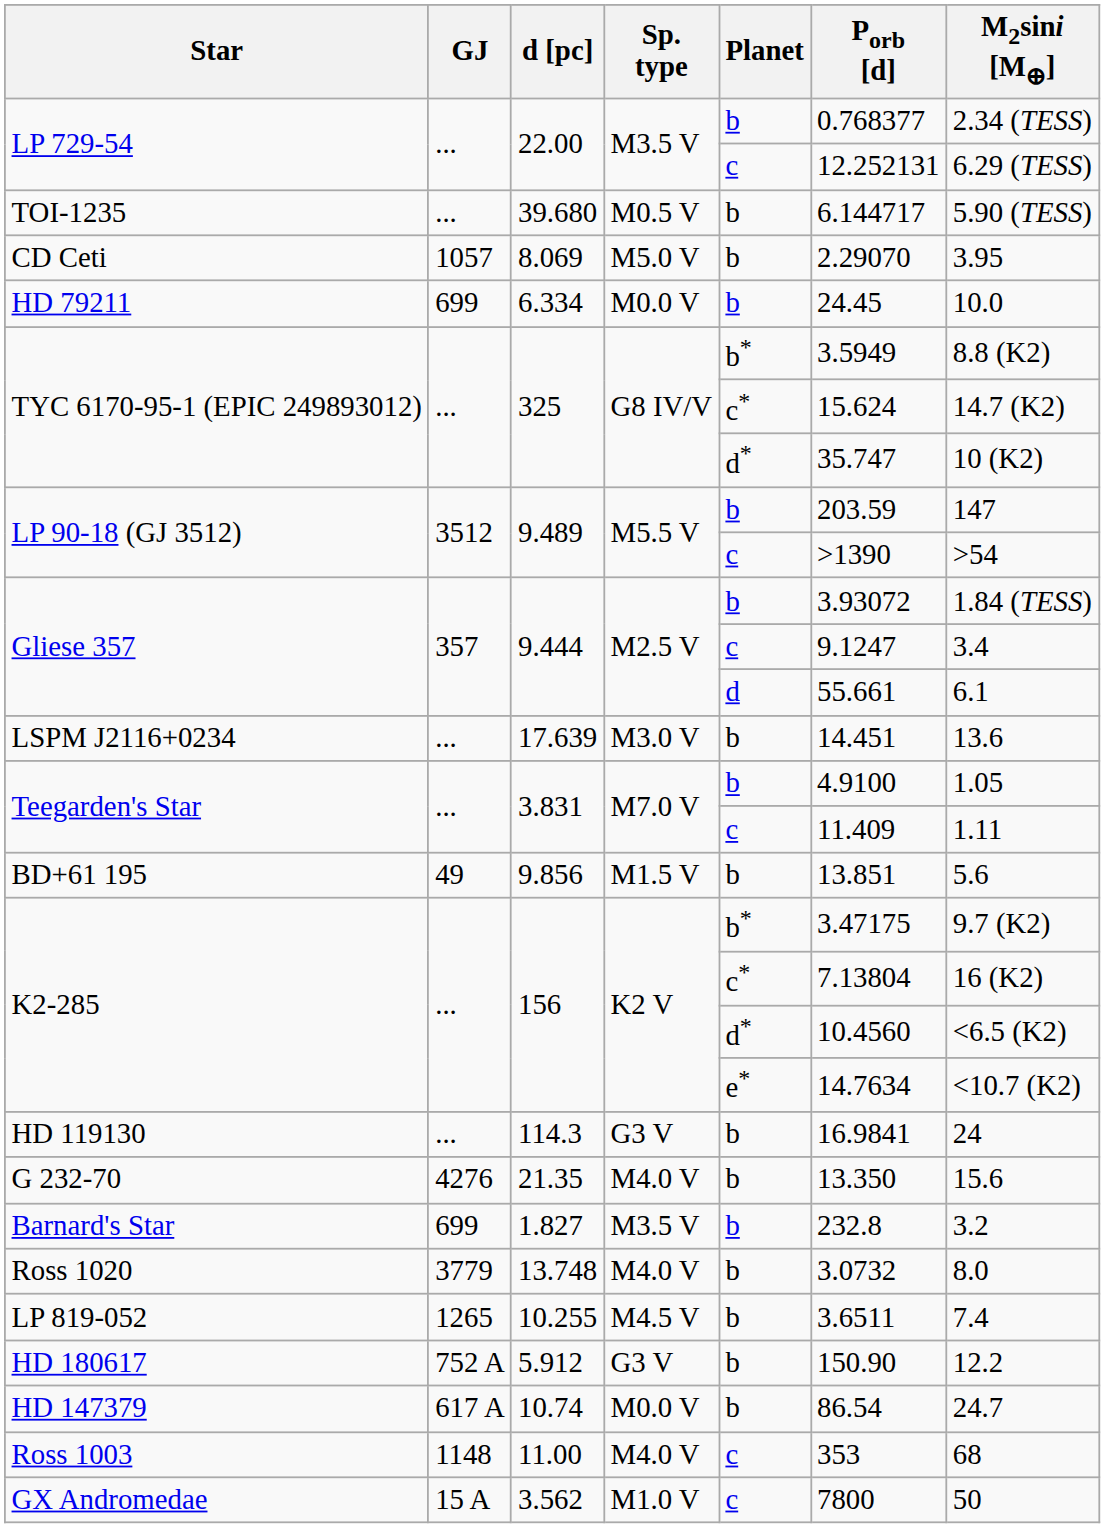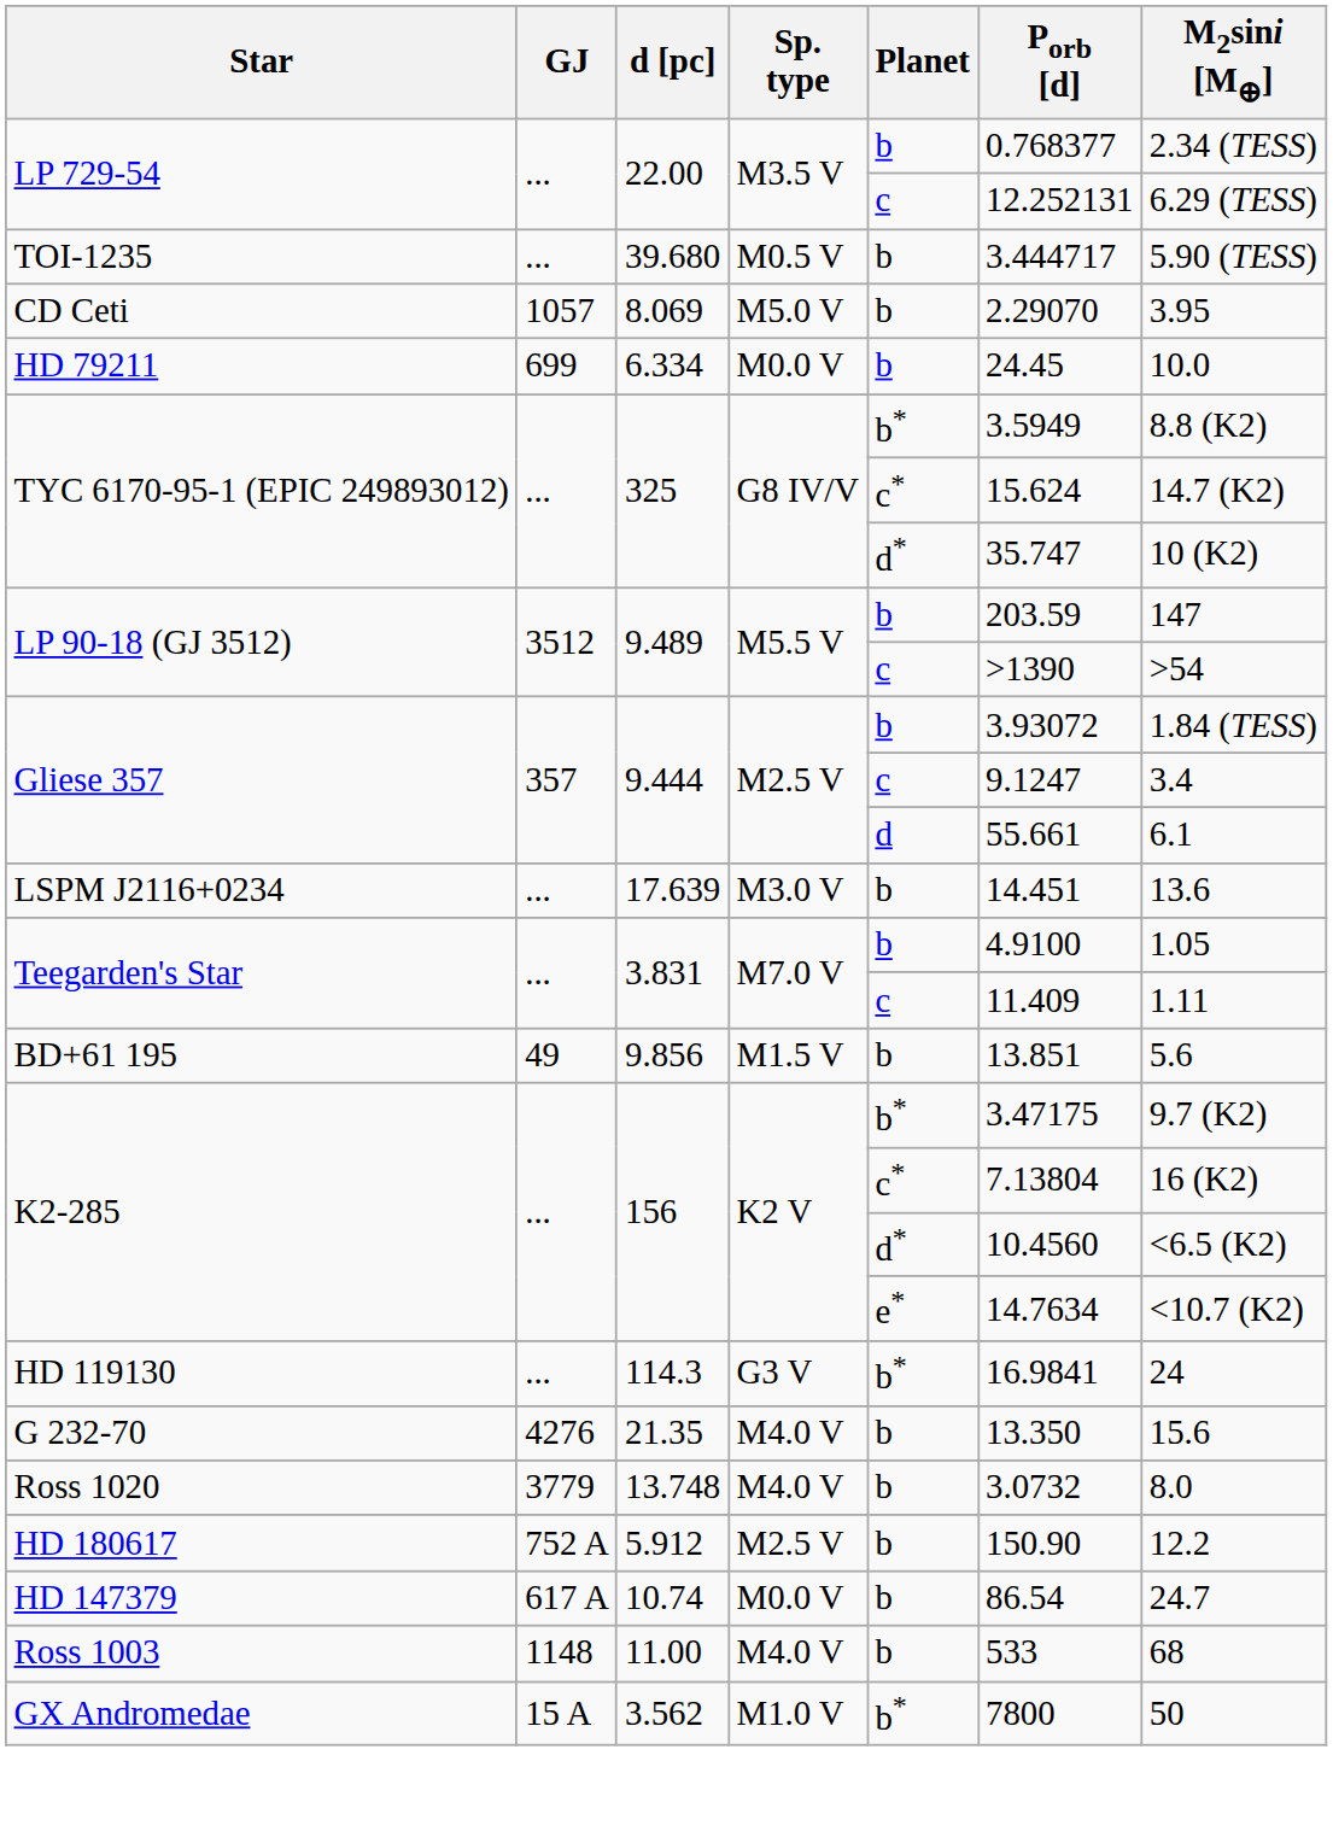TOI-1235 | Porb [d]: 6.144717 -> 3.444717
HD 119130 | Planet: b -> b*
- row: Barnard's Star | 699 | 1.827 | M3.5 V | b | 232.8 | 3.2
- row: LP 819-052 | 1265 | 10.255 | M4.5 V | b | 3.6511 | 7.4
HD 180617 | Sp. type: G3 V -> M2.5 V
Ross 1003 | Planet: c -> b
Ross 1003 | Porb [d]: 353 -> 533
GX Andromedae | Planet: c -> b*
